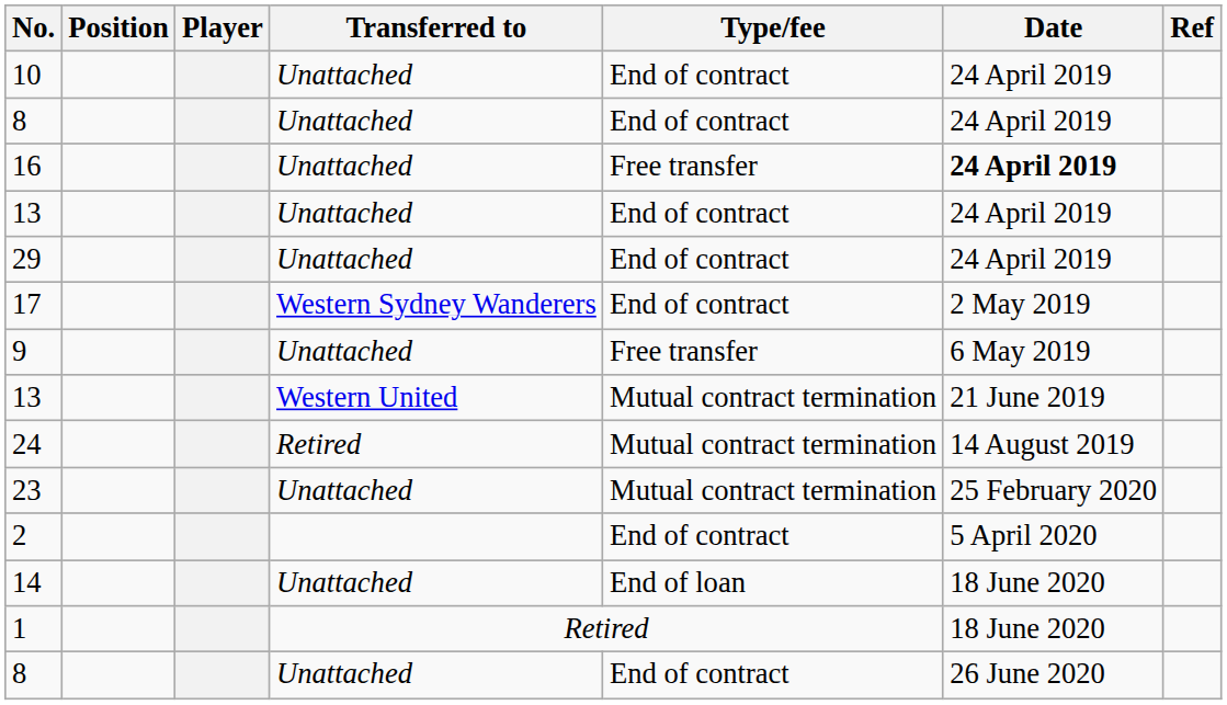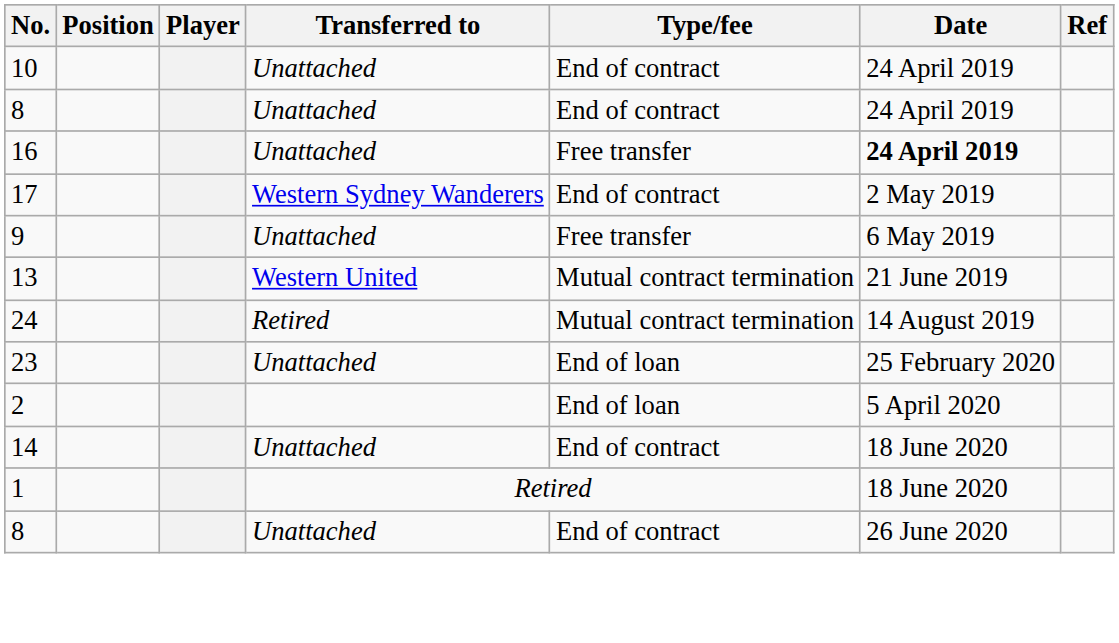- row: 13 | Unattached | End of contract | 24 April 2019
- row: 29 | Unattached | End of contract | 24 April 2019
23 | Type/fee: Mutual contract termination -> End of loan
2 | Type/fee: End of contract -> End of loan
14 | Type/fee: End of loan -> End of contract
